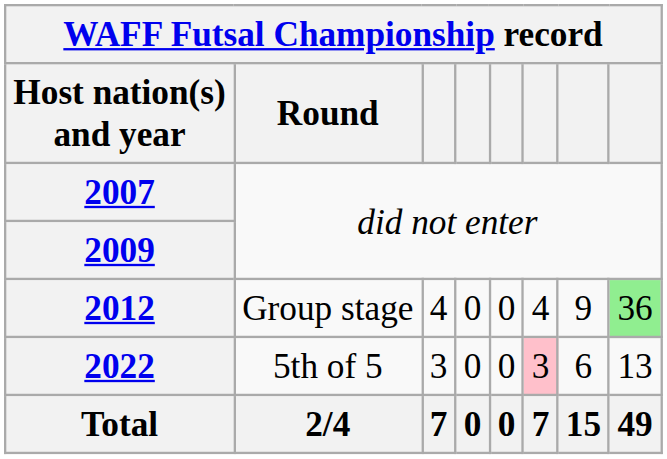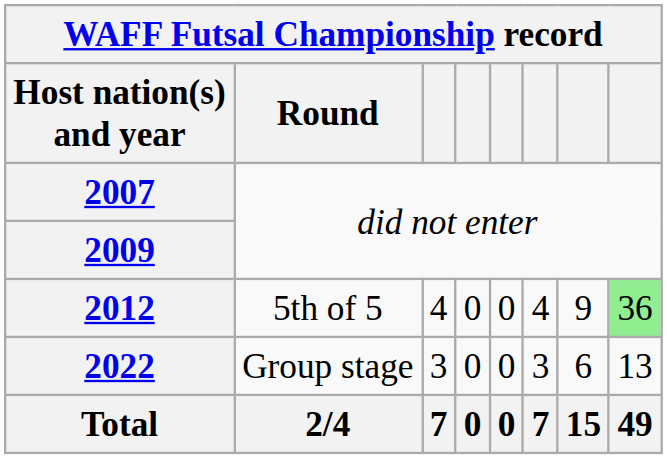2012 | Round: Group stage -> 5th of 5
2022 | Round: 5th of 5 -> Group stage
2022 | column 6: pink background -> no background
